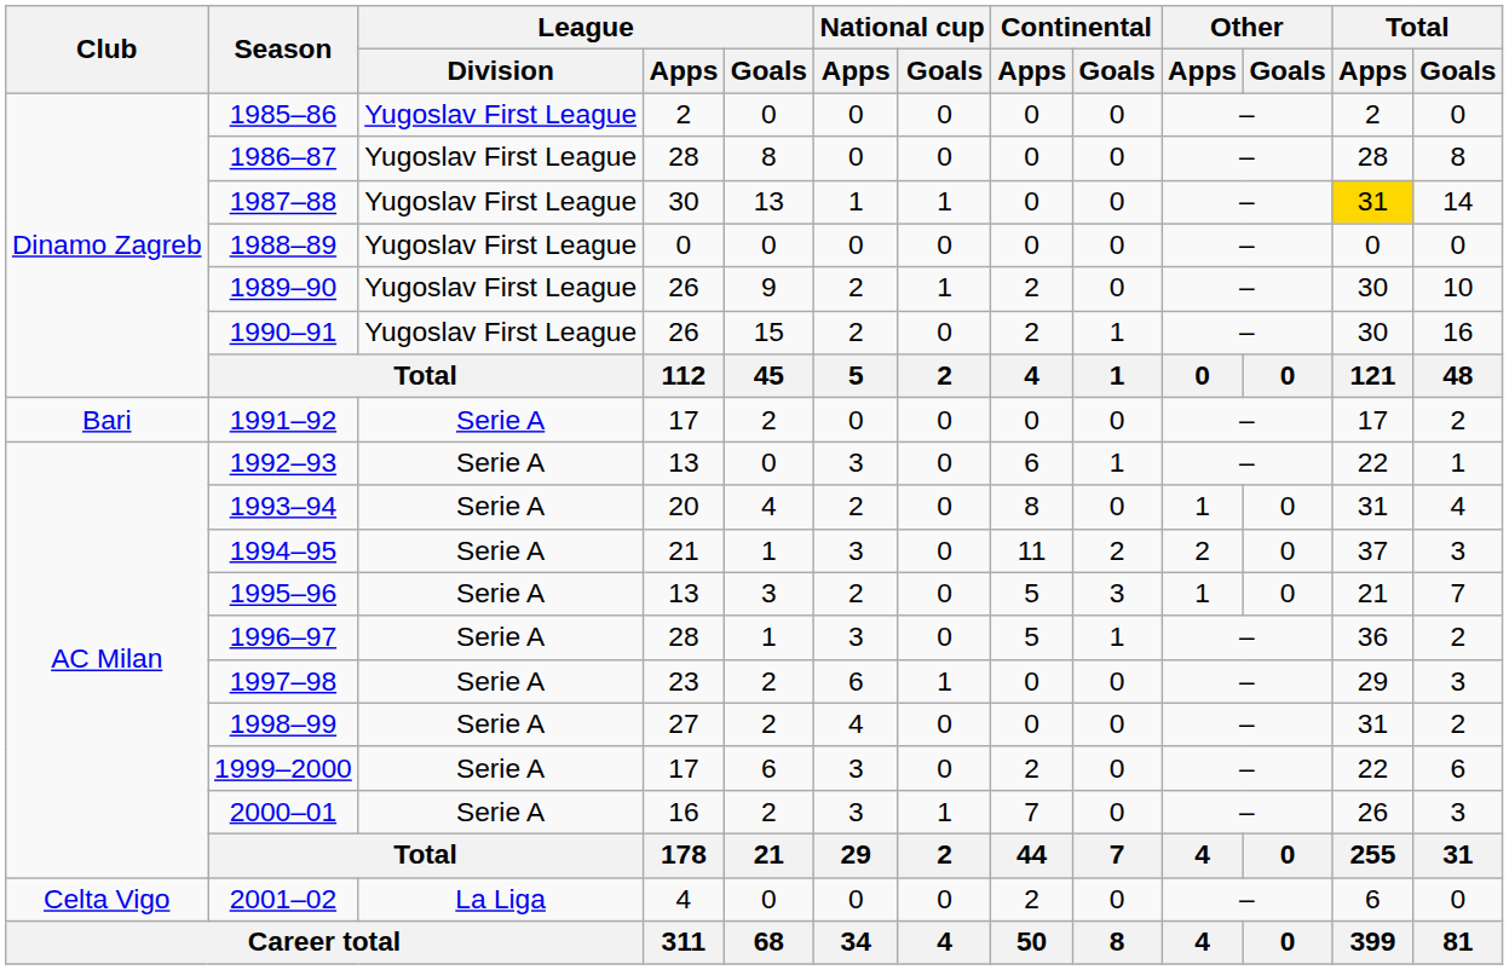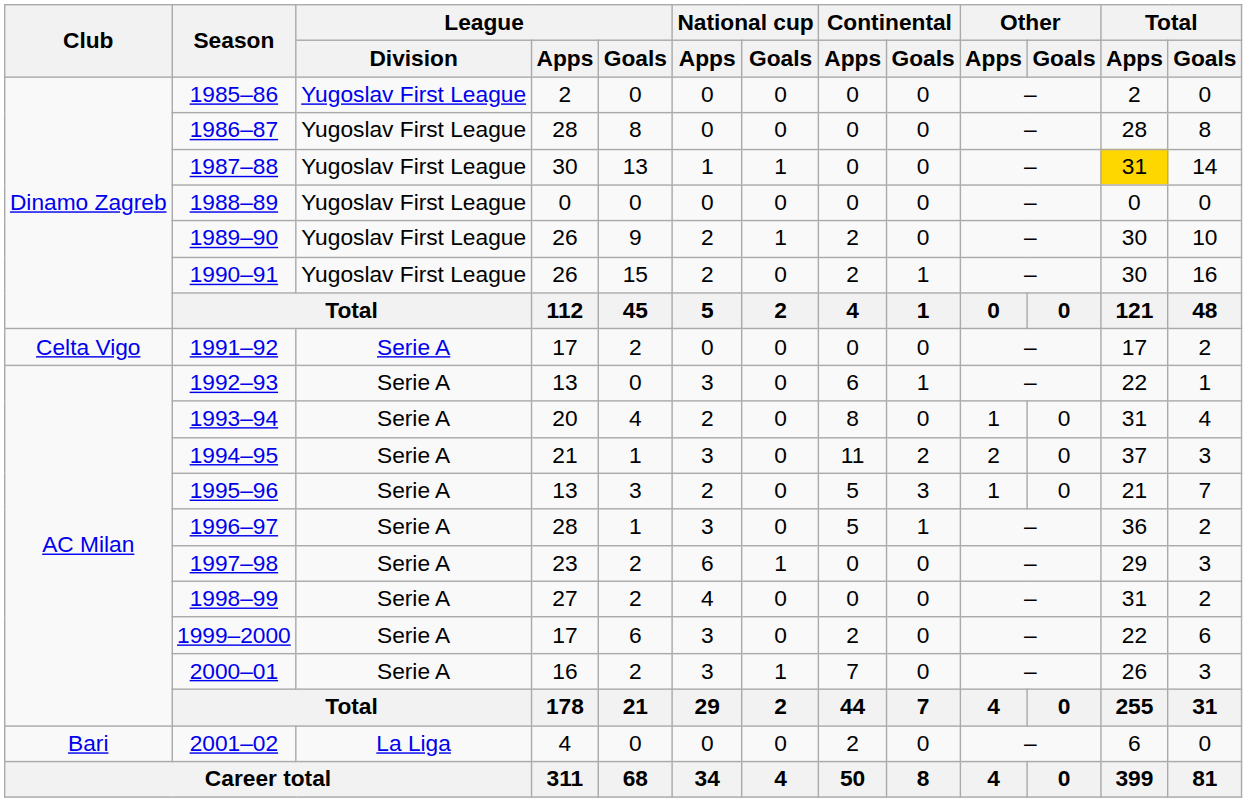1991–92 | Club: Bari -> Celta Vigo
2001–02 | Club: Celta Vigo -> Bari
